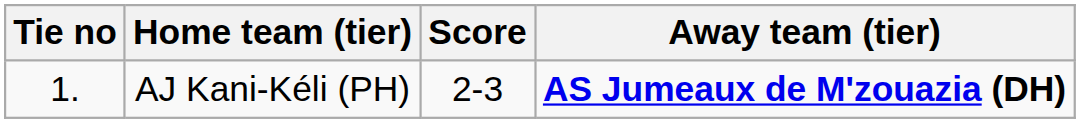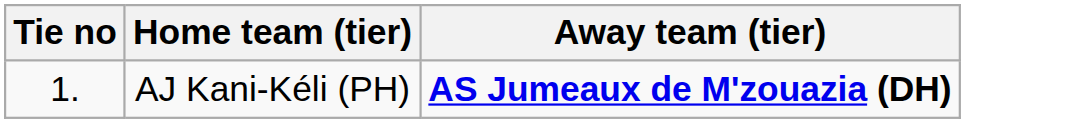- column: Score | 2-3
